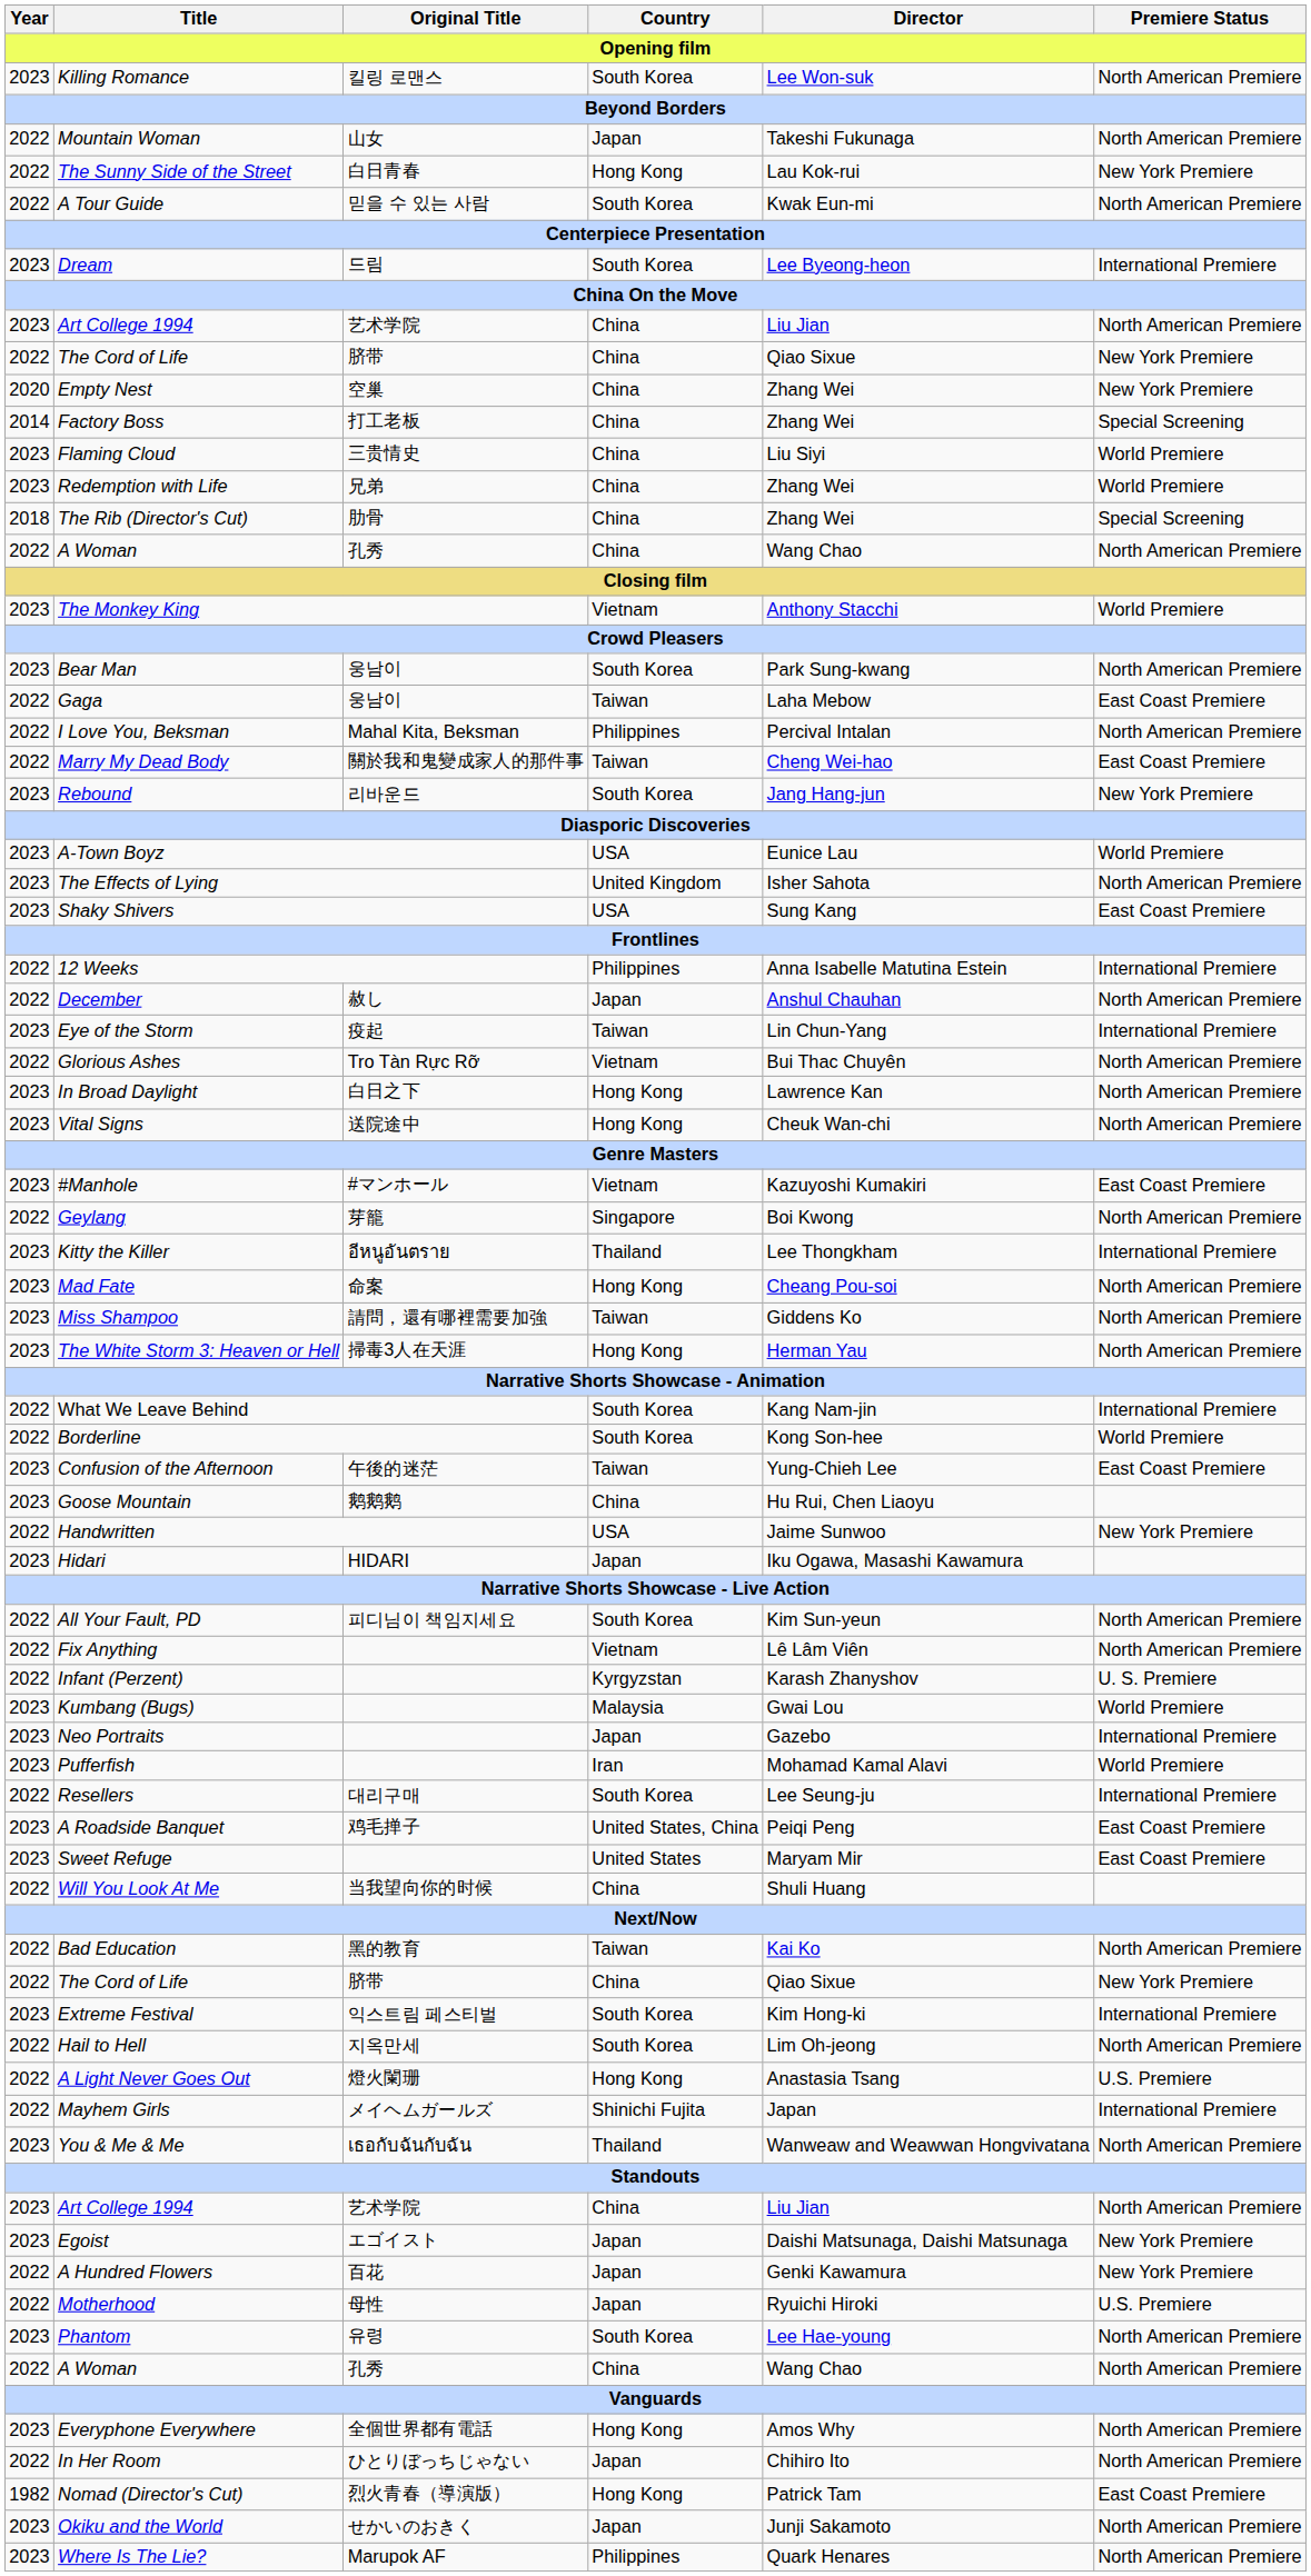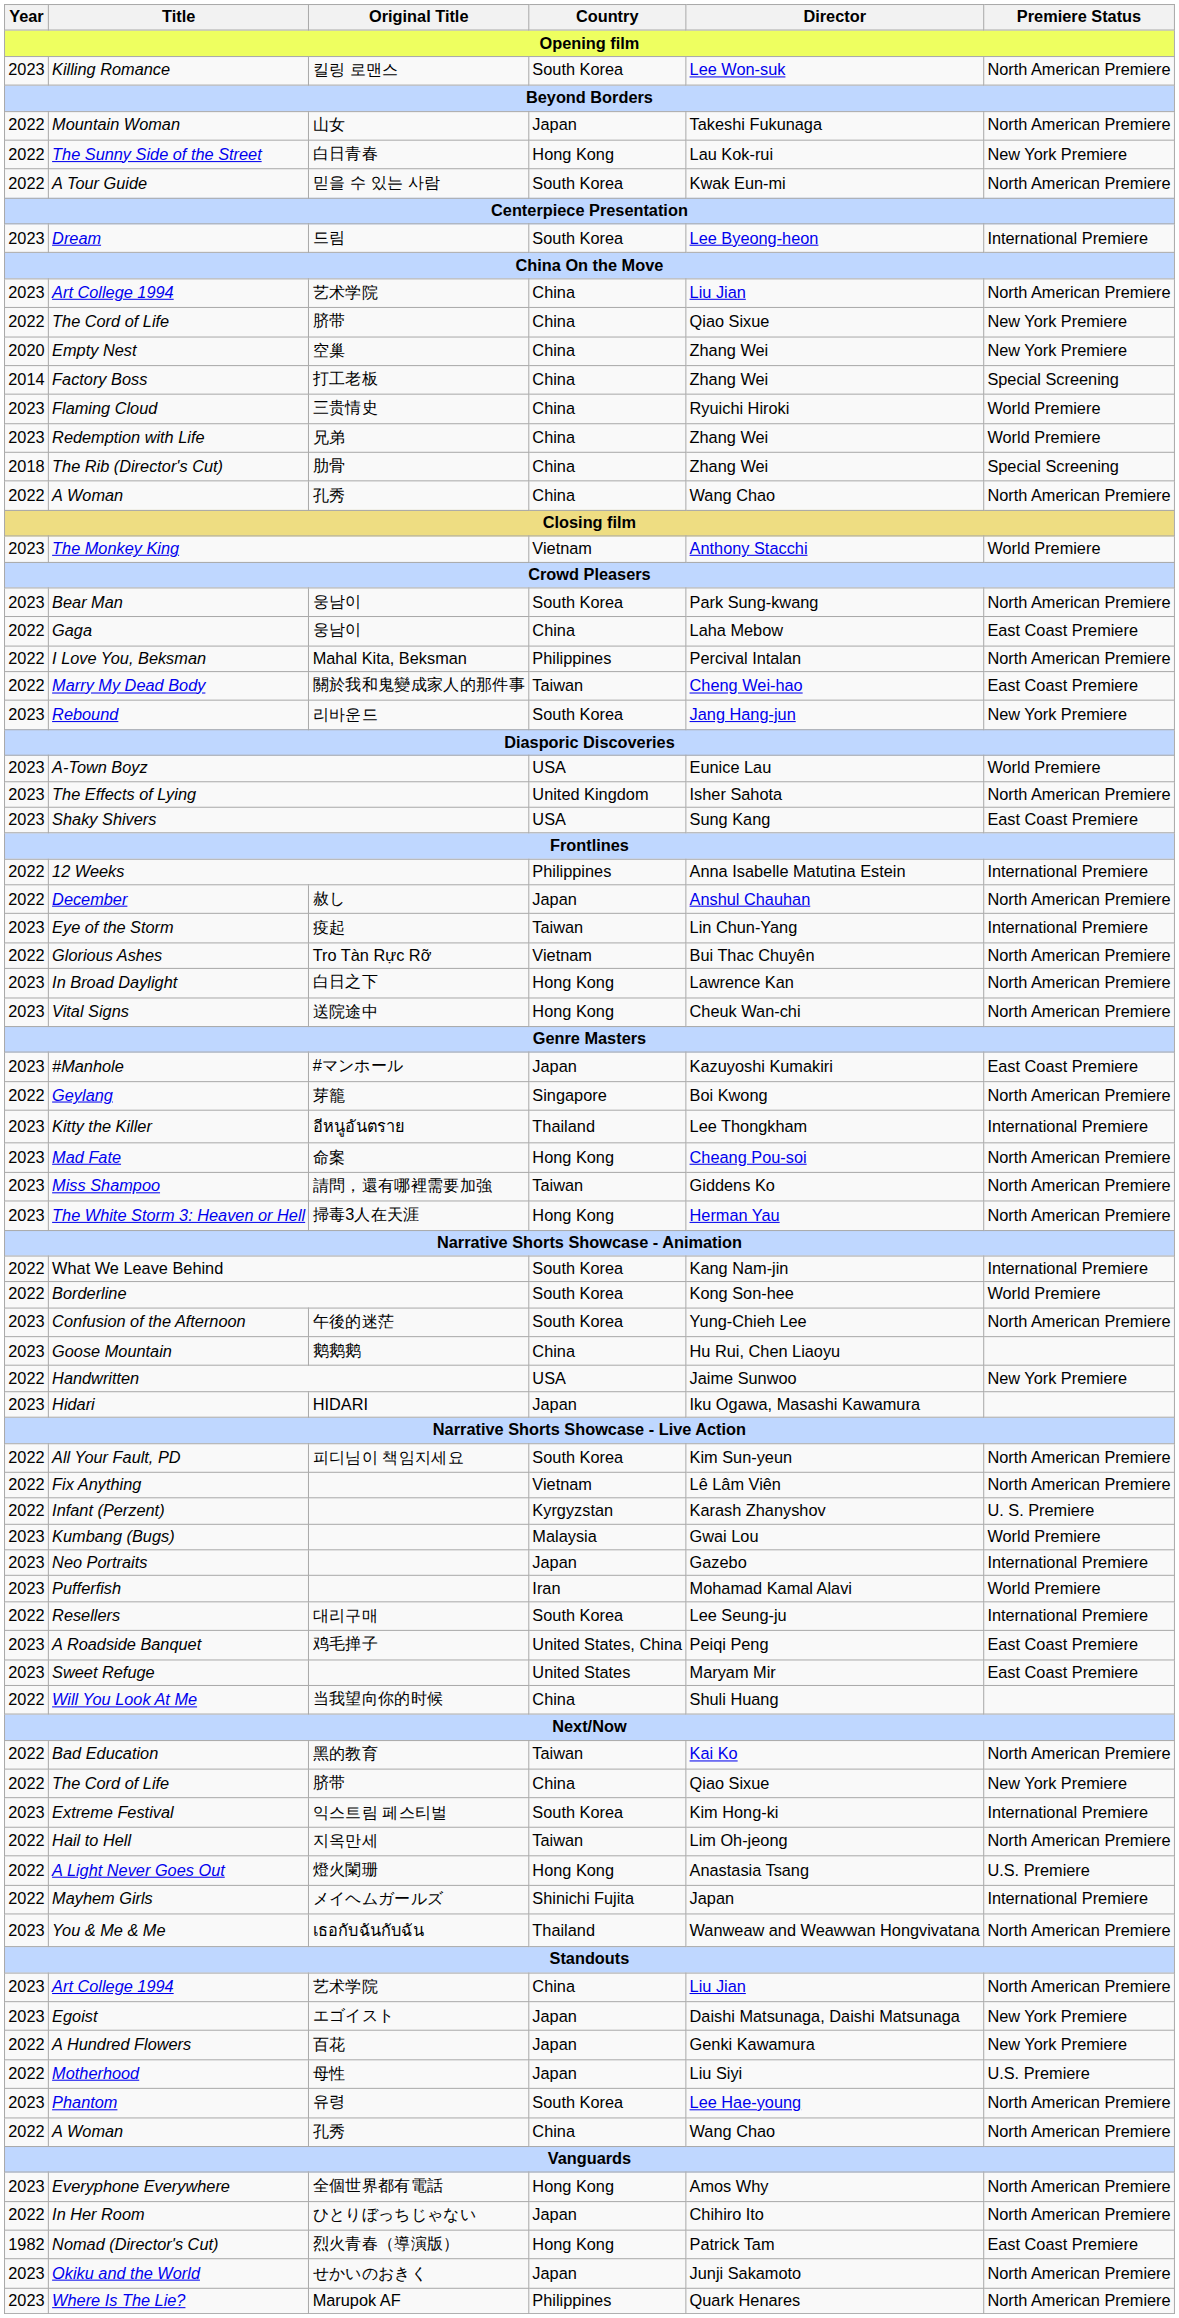Flaming Cloud | Director: Liu Siyi -> Ryuichi Hiroki
Gaga | Country: Taiwan -> China
#Manhole | Country: Vietnam -> Japan
Confusion of the Afternoon | Country: Taiwan -> South Korea
Confusion of the Afternoon | Premiere Status: East Coast Premiere -> North American Premiere
Hail to Hell | Country: South Korea -> Taiwan
Motherhood | Director: Ryuichi Hiroki -> Liu Siyi
